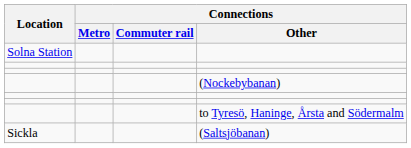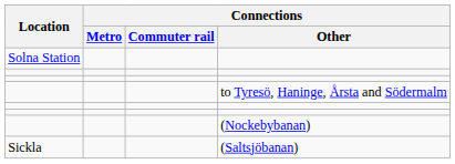rows swapped: (Nockebybanan) <-> to Tyresö, Haninge, Årsta and Södermalm
